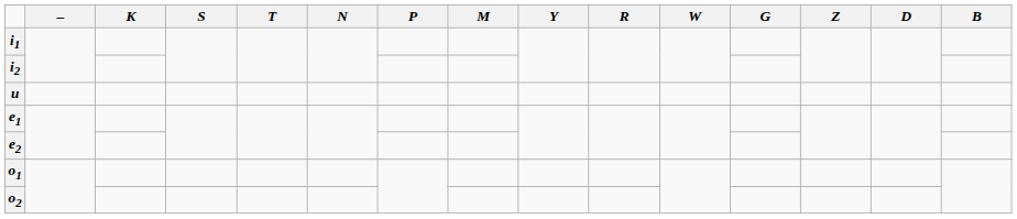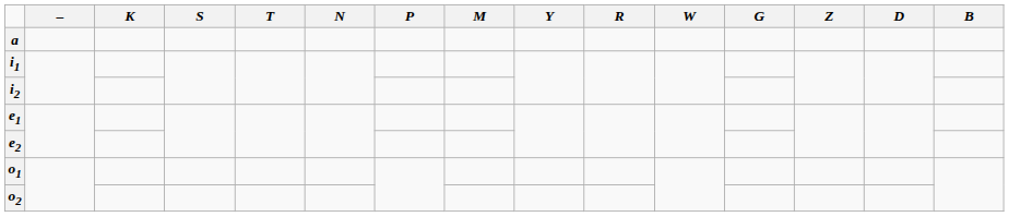+ row: a
- row: u
